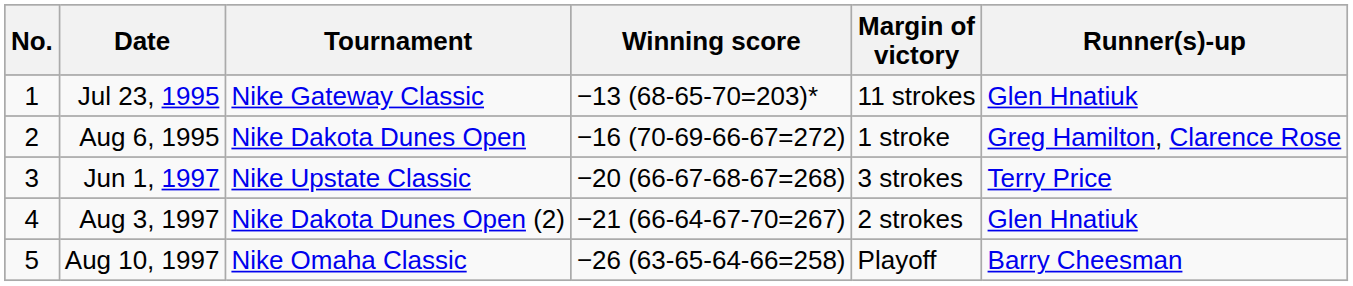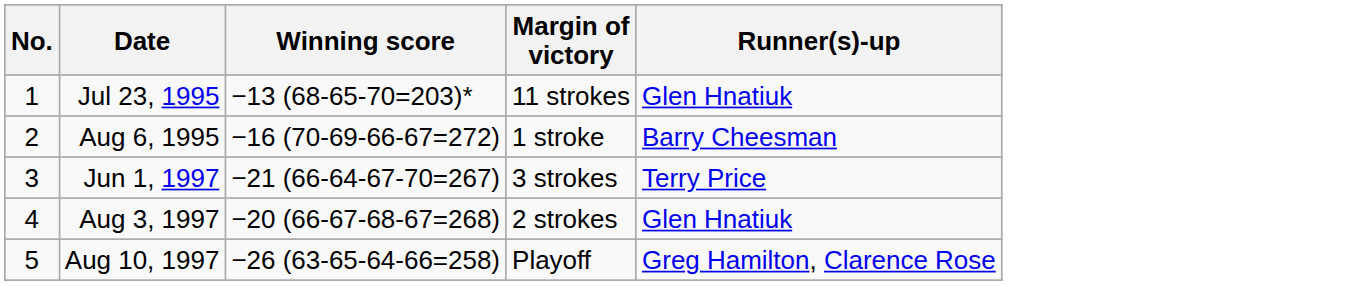- column: Tournament | Nike Gateway Classic | Nike Dakota Dunes Open | Nike Upstate Classic | Nike Dakota Dunes Open (2) | Nike Omaha Classic
Aug 6, 1995 | Runner(s)-up: Greg Hamilton, Clarence Rose -> Barry Cheesman
Jun 1, 1997 | Winning score: −20 (66-67-68-67=268) -> −21 (66-64-67-70=267)
Aug 3, 1997 | Winning score: −21 (66-64-67-70=267) -> −20 (66-67-68-67=268)
Aug 10, 1997 | Runner(s)-up: Barry Cheesman -> Greg Hamilton, Clarence Rose
